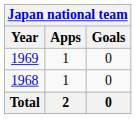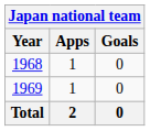rows swapped: 1968 <-> 1969
